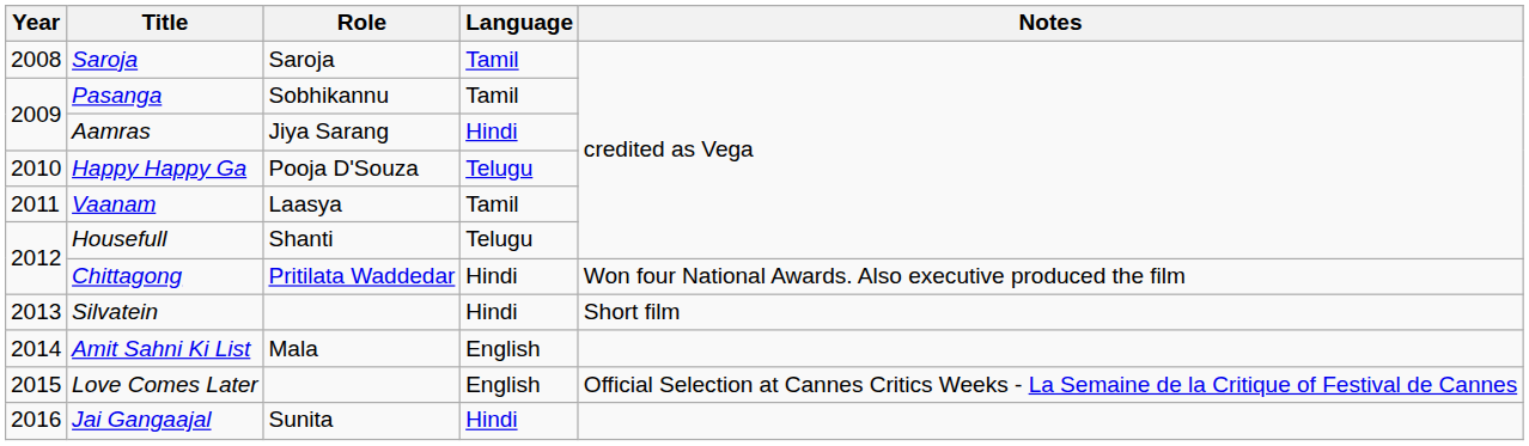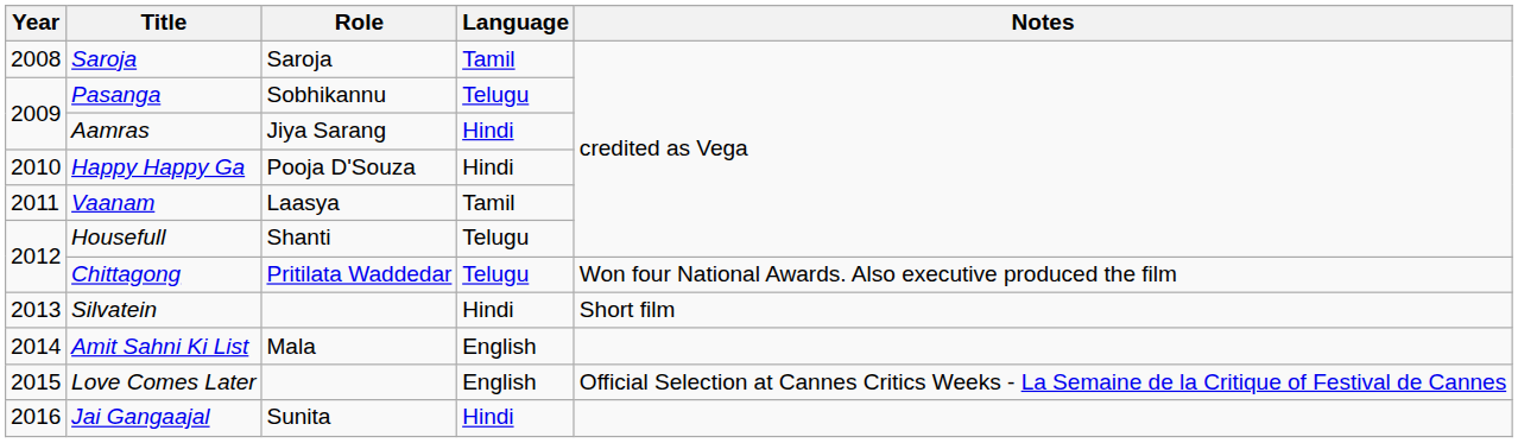Pasanga | Language: Tamil -> Telugu
Happy Happy Ga | Language: Telugu -> Hindi
Chittagong | Language: Hindi -> Telugu
